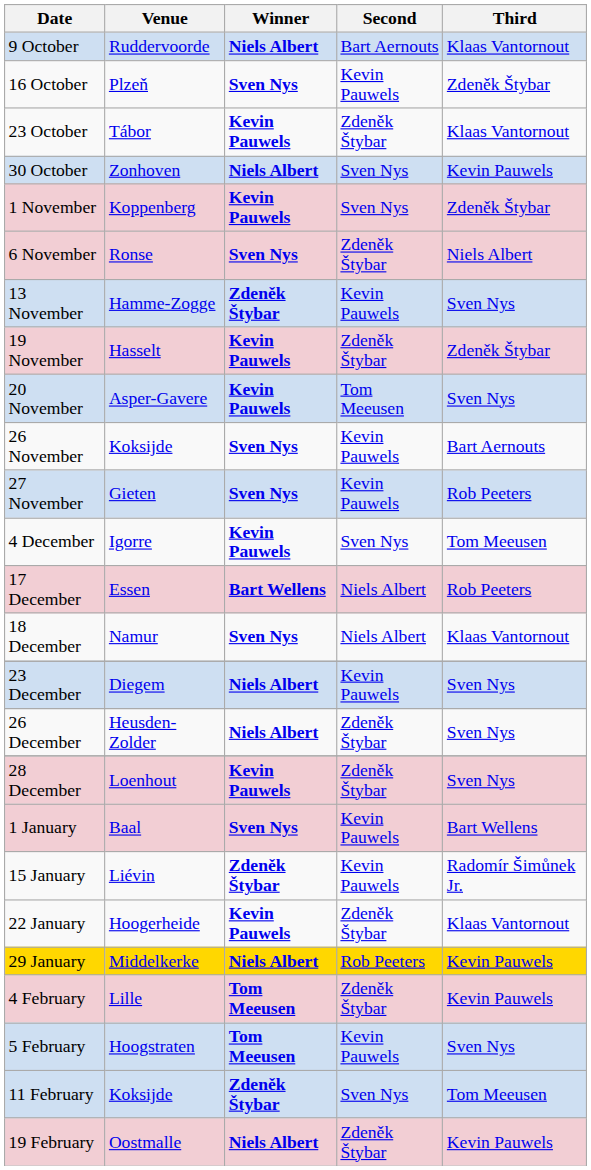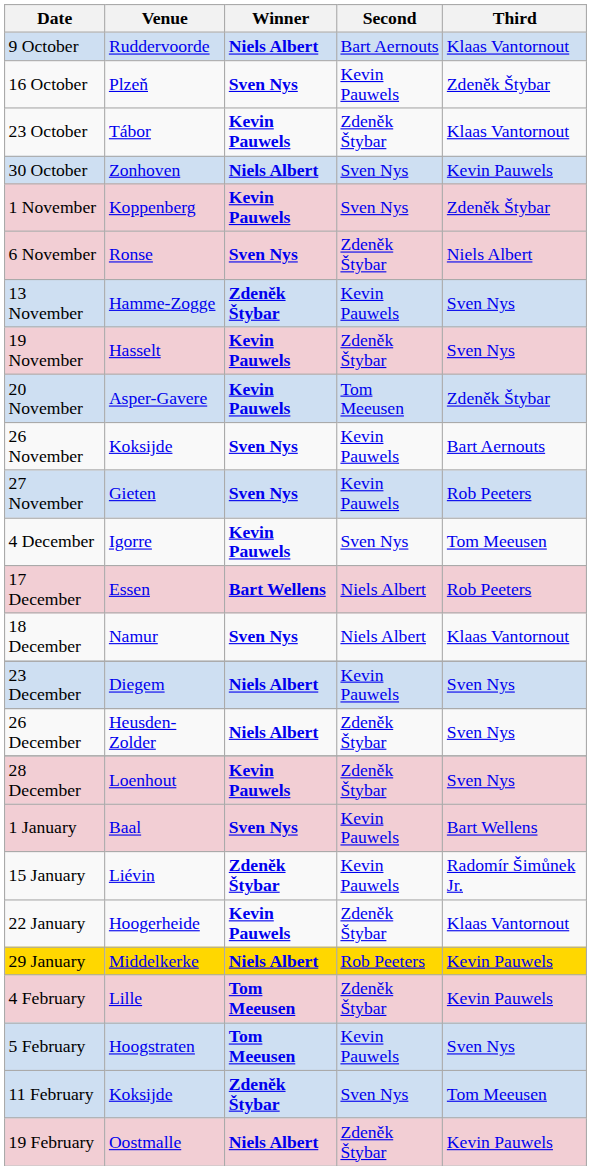19 November | Third: Zdeněk Štybar -> Sven Nys
20 November | Third: Sven Nys -> Zdeněk Štybar
